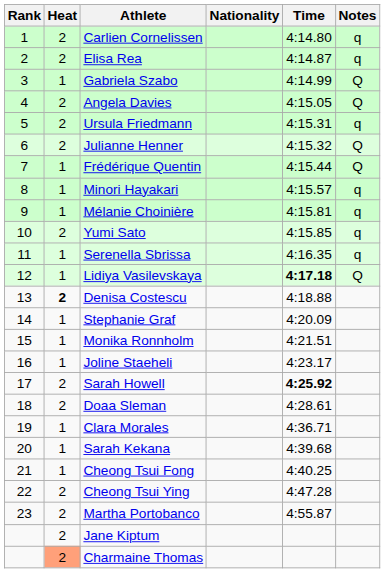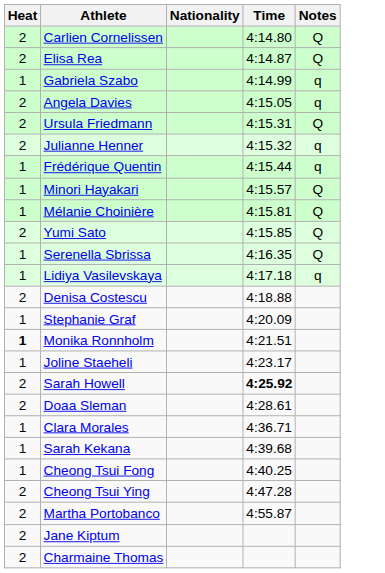- column: Rank | 1 | 2 | 3 | 4 | 5 | 6 | 7 | 8 | 9 | 10 | 11 | 12 | 13 | 14 | 15 | 16 | 17 | 18 | 19 | 20 | 21 | 22 | 23
Carlien Cornelissen | Notes: q -> Q
Elisa Rea | Notes: q -> Q
Gabriela Szabo | Notes: Q -> q
Angela Davies | Notes: Q -> q
Ursula Friedmann | Notes: q -> Q
Julianne Henner | Notes: Q -> q
Frédérique Quentin | Notes: Q -> q
Minori Hayakari | Notes: q -> Q
Mélanie Choinière | Notes: q -> Q
Yumi Sato | Notes: q -> Q
Serenella Sbrissa | Notes: q -> Q
Lidiya Vasilevskaya | Time: bold -> normal
Lidiya Vasilevskaya | Notes: Q -> q
Denisa Costescu | Heat: bold -> normal
Monika Ronnholm | Heat: normal -> bold
Charmaine Thomas | Heat: lightsalmon background -> no background
